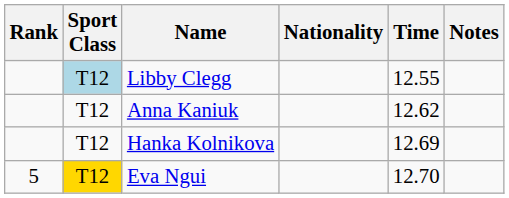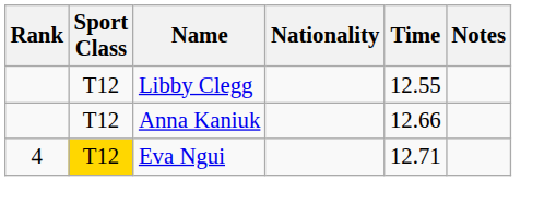Libby Clegg | Sport Class: lightblue background -> no background
Anna Kaniuk | Time: 12.62 -> 12.66
- row: T12 | Hanka Kolnikova | 12.69
Eva Ngui | Rank: 5 -> 4
Eva Ngui | Time: 12.70 -> 12.71
